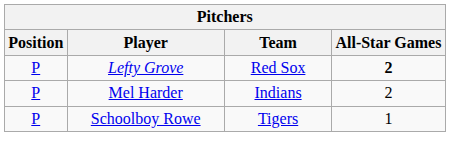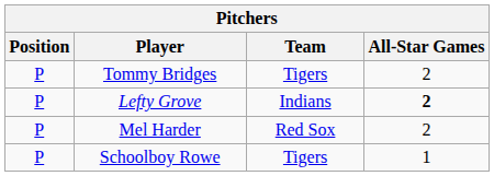+ row: P | Tommy Bridges | Tigers | 2
Lefty Grove | Team: Red Sox -> Indians
Mel Harder | Team: Indians -> Red Sox
